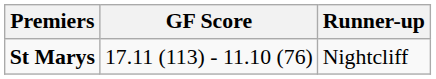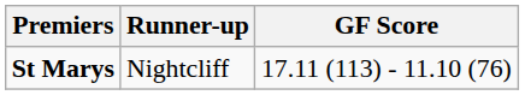columns swapped: GF Score <-> Runner-up
